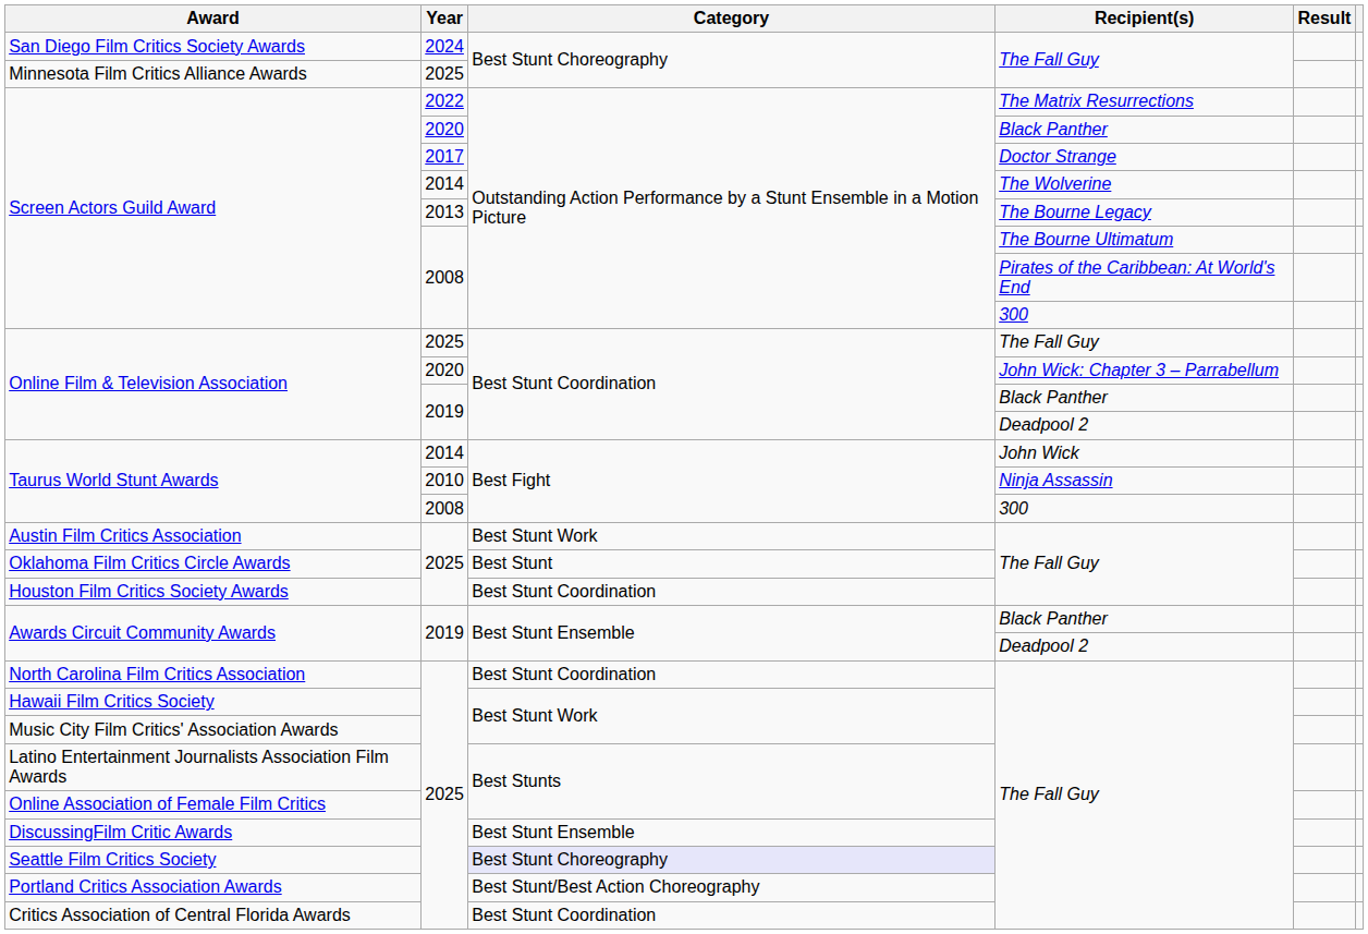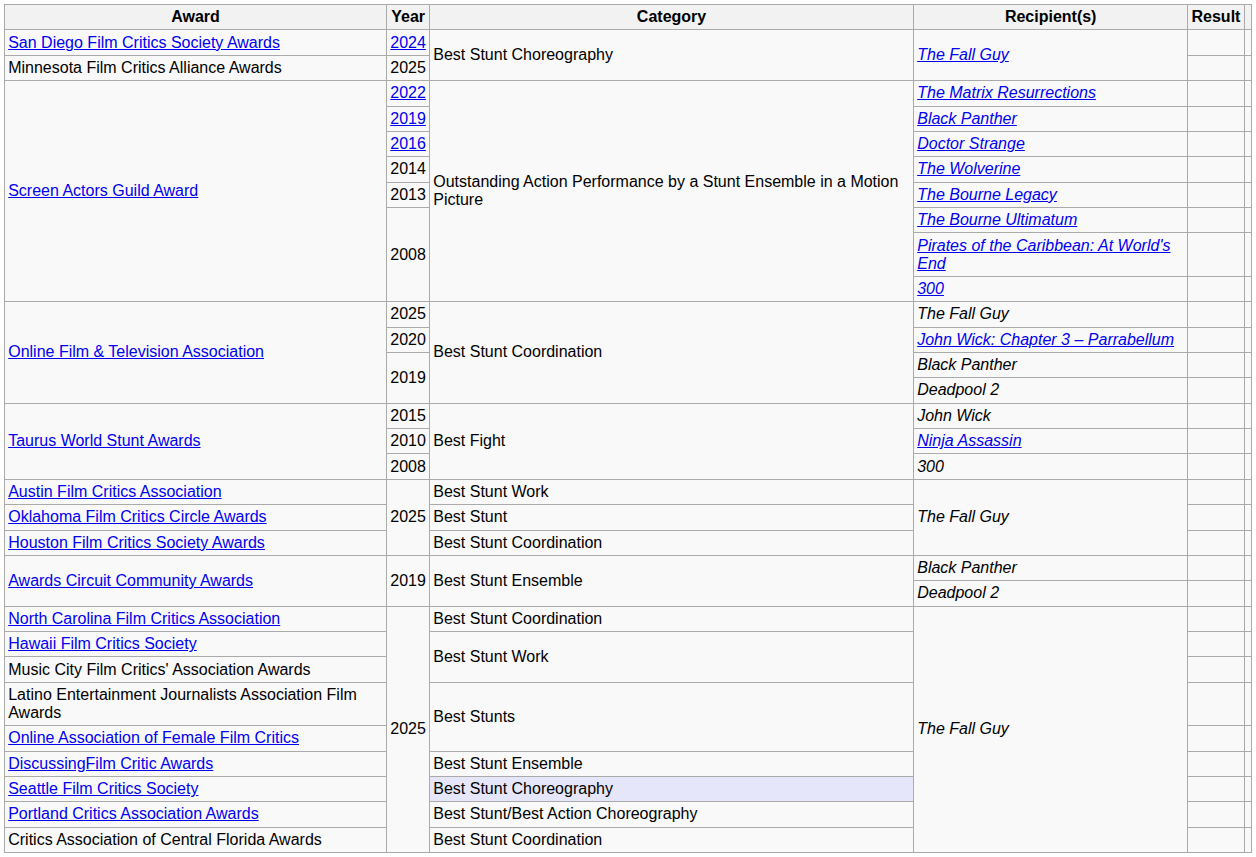Screen Actors Guild Award / Black Panther | Year: 2020 -> 2019
Screen Actors Guild Award / Doctor Strange | Year: 2017 -> 2016
Taurus World Stunt Awards / John Wick | Year: 2014 -> 2015
